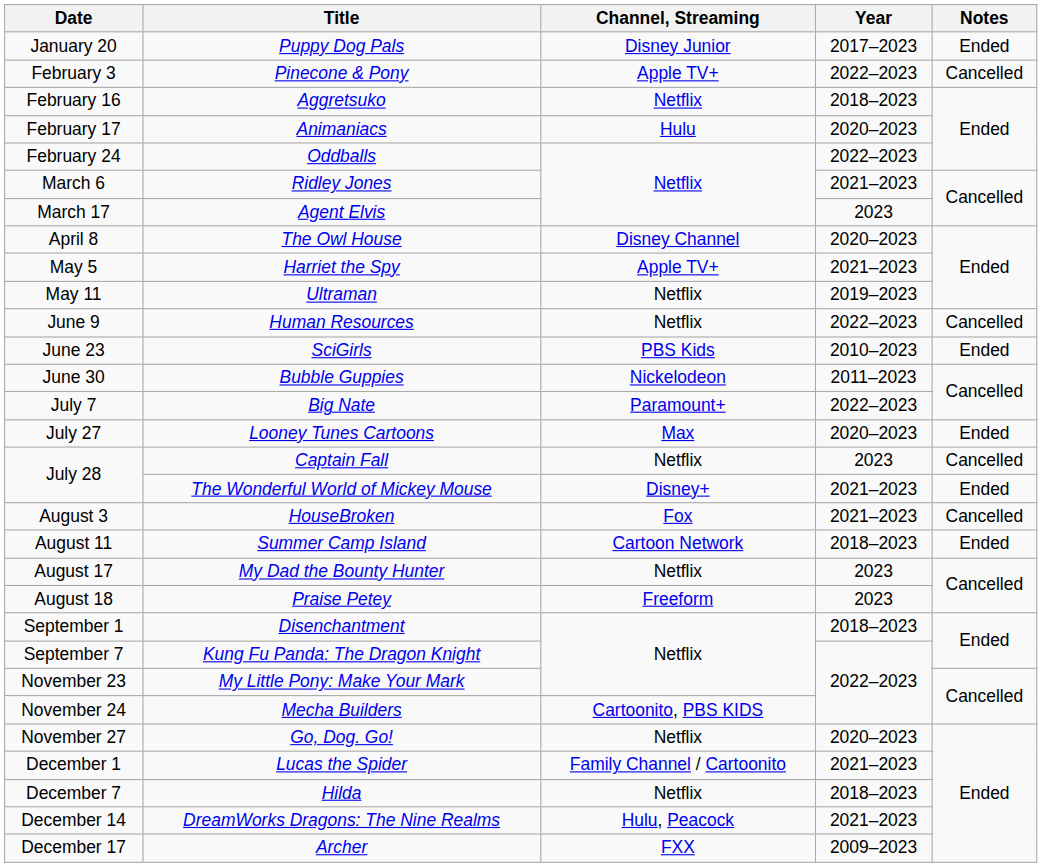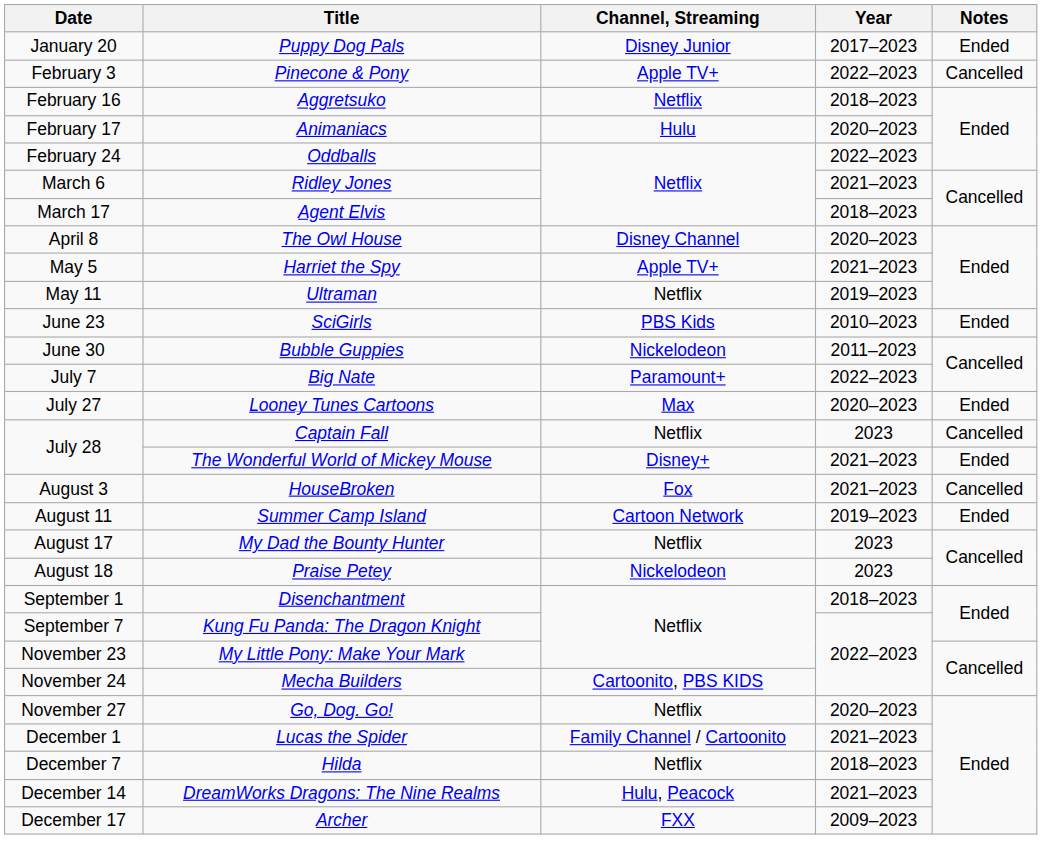Agent Elvis | Year: 2023 -> 2018–2023
- row: June 9 | Human Resources | Netflix | 2022–2023 | Cancelled
Summer Camp Island | Year: 2018–2023 -> 2019–2023
Praise Petey | Channel, Streaming: Freeform -> Nickelodeon
